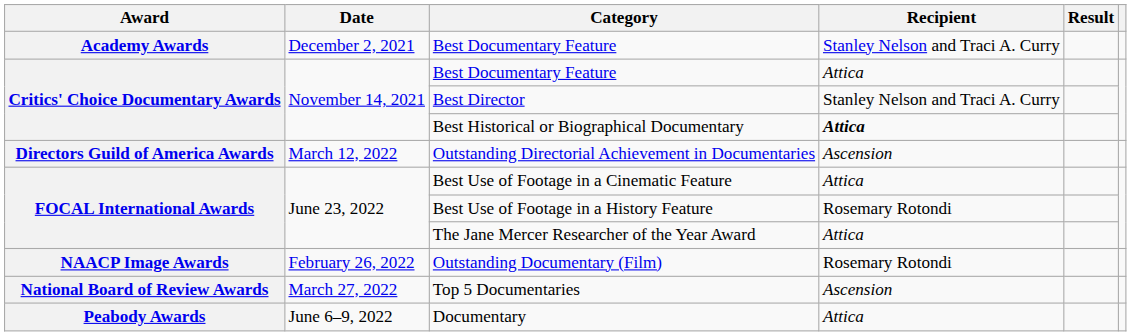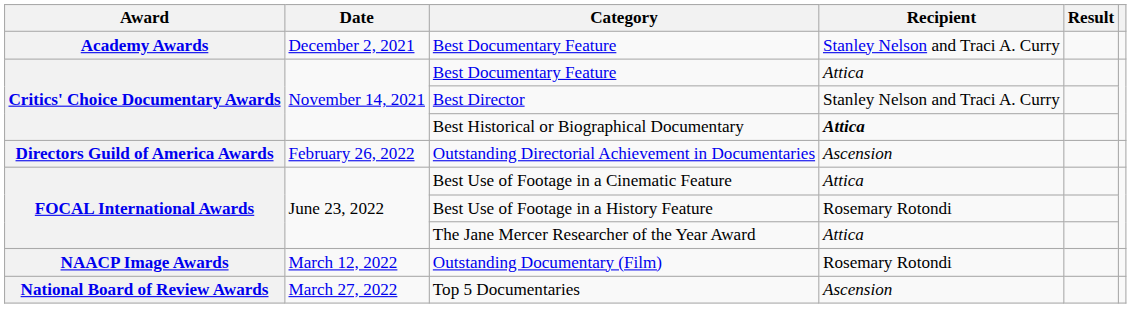Outstanding Directorial Achievement in Documentaries | Date: March 12, 2022 -> February 26, 2022
Outstanding Documentary (Film) | Date: February 26, 2022 -> March 12, 2022
- row: Peabody Awards | June 6–9, 2022 | Documentary | Attica
